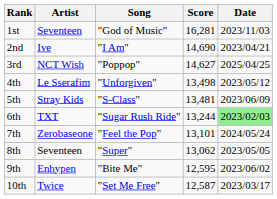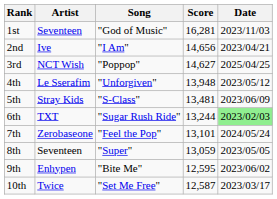2nd | Score: 14,690 -> 14,656
4th | Score: 13,498 -> 13,948
8th | Score: 13,062 -> 13,059
